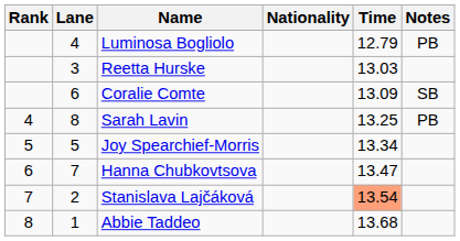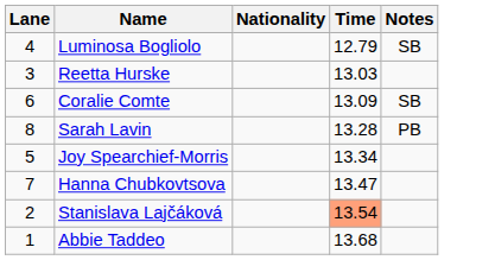- column: Rank | 4 | 5 | 6 | 7 | 8
Luminosa Bogliolo | Notes: PB -> SB
Sarah Lavin | Time: 13.25 -> 13.28
